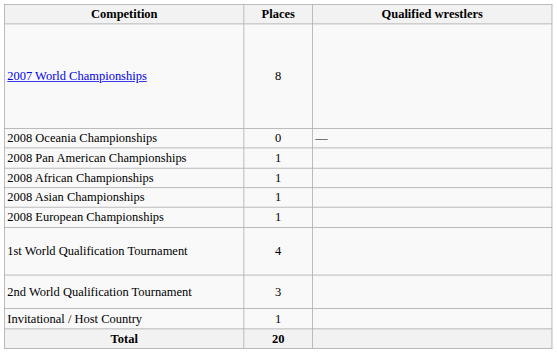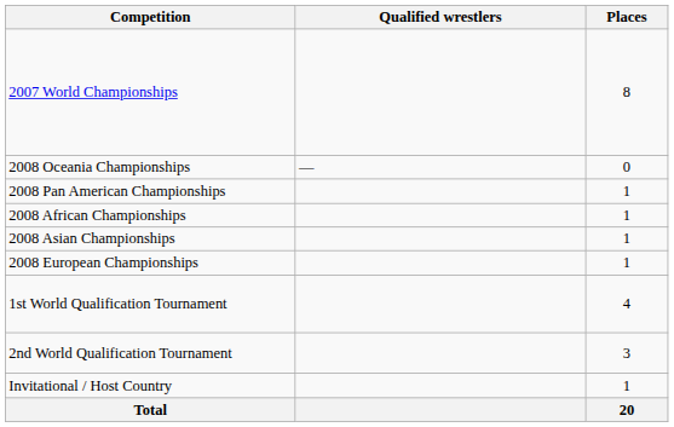columns swapped: Places <-> Qualified wrestlers
